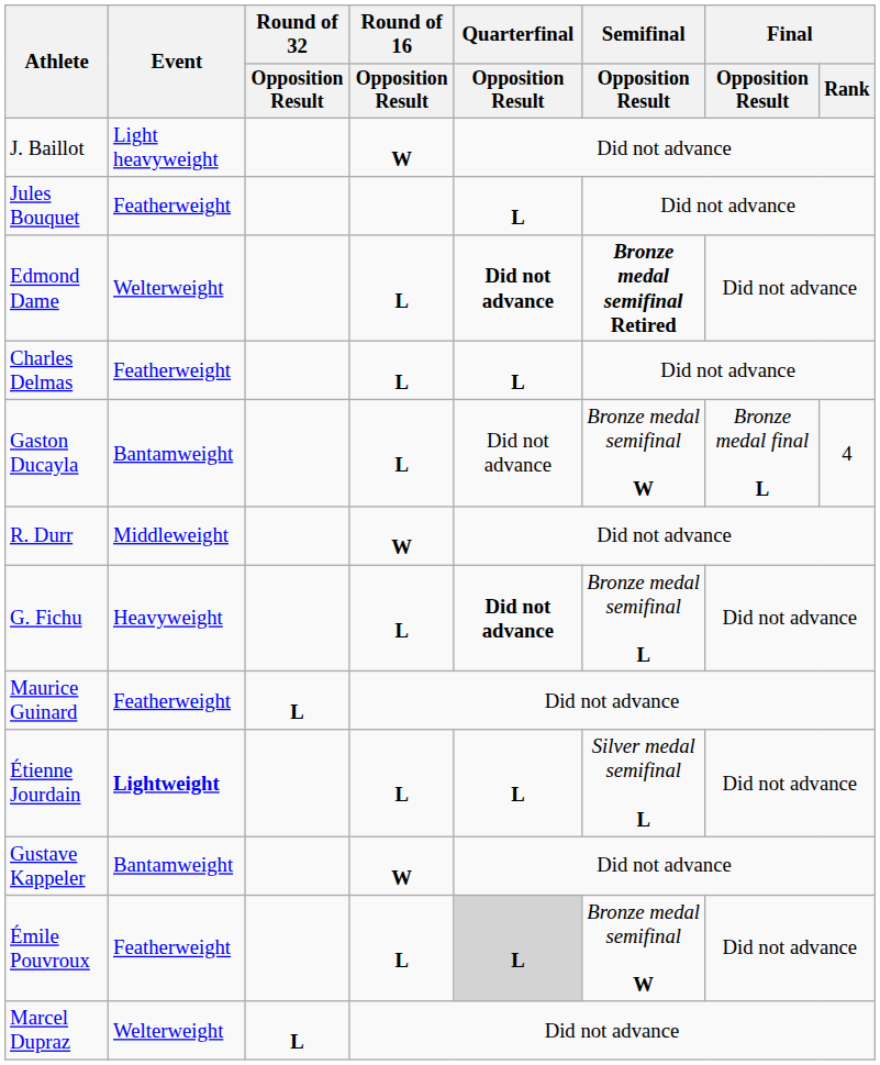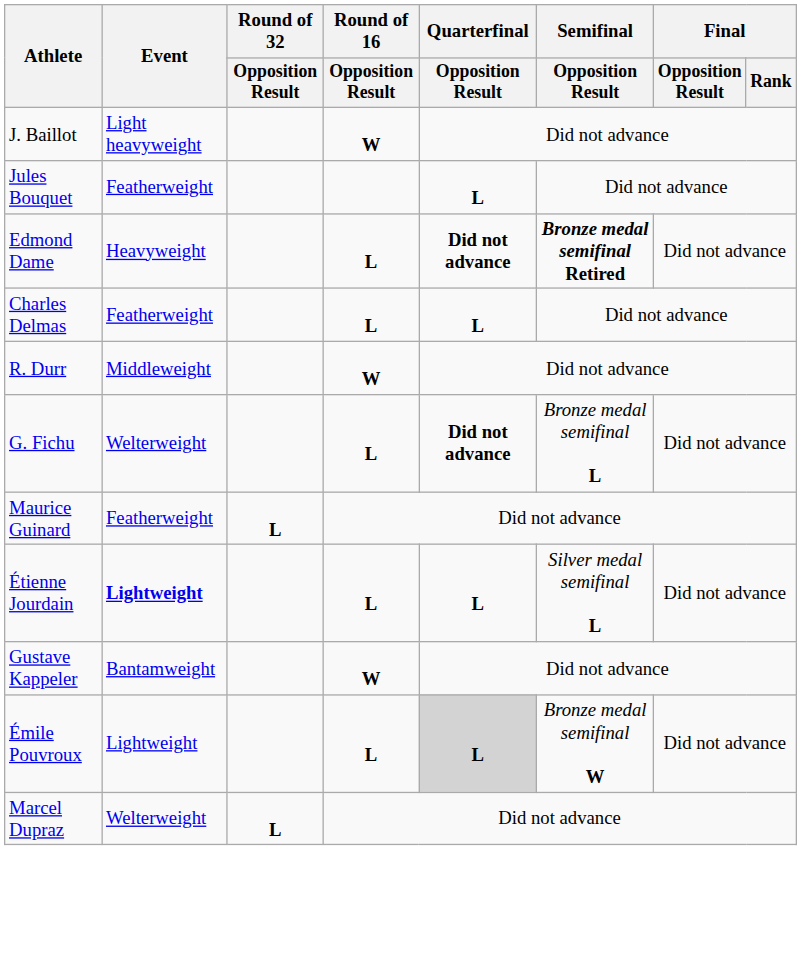Edmond Dame | Event: Welterweight -> Heavyweight
- row: Gaston Ducayla | Bantamweight | L | Did not advance | Bronze medal semifinal W | Bronze medal final L | 4
G. Fichu | Event: Heavyweight -> Welterweight
Émile Pouvroux | Event: Featherweight -> Lightweight
